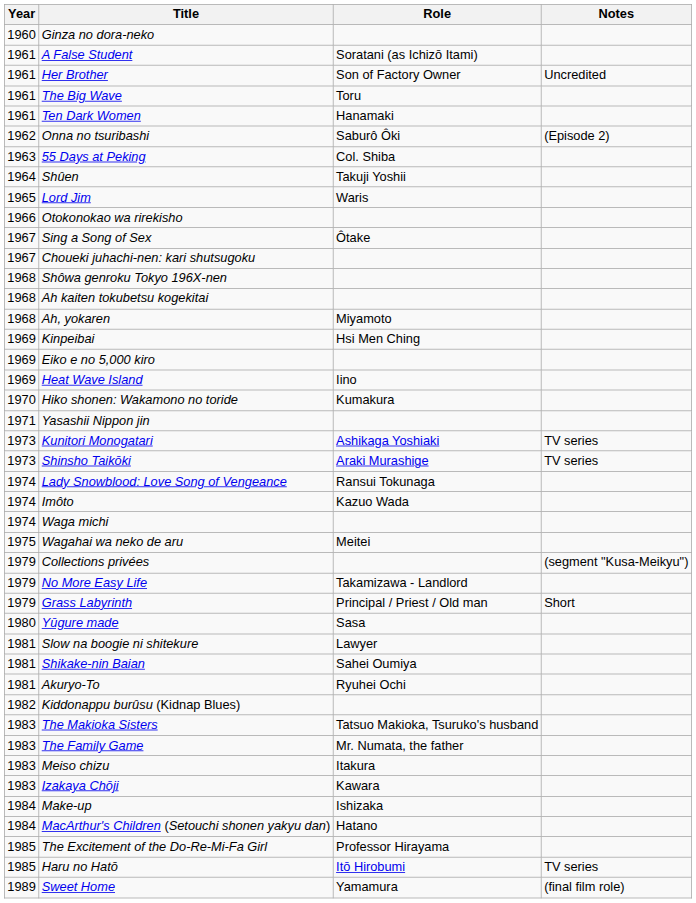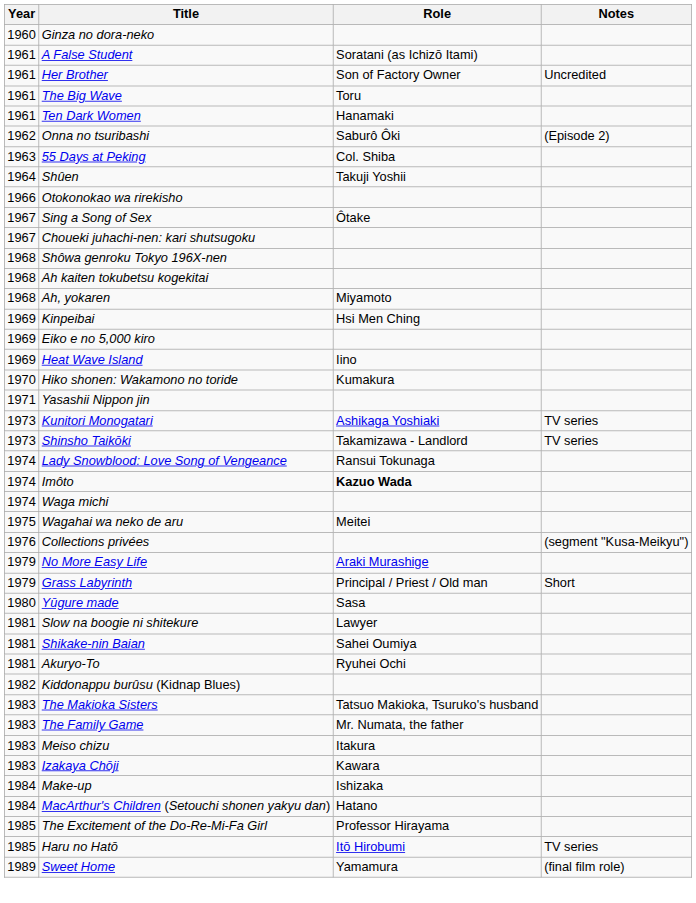- row: 1965 | Lord Jim | Waris
Shinsho Taikōki | Role: Araki Murashige -> Takamizawa - Landlord
Imôto | Role: normal -> bold
Collections privées | Year: 1979 -> 1976
No More Easy Life | Role: Takamizawa - Landlord -> Araki Murashige
